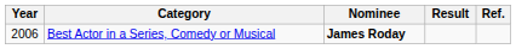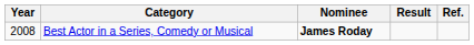Best Actor in a Series, Comedy or Musical | Year: 2006 -> 2008
